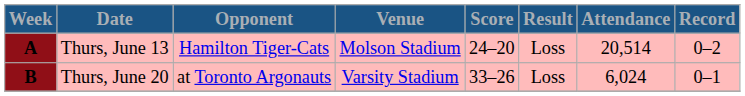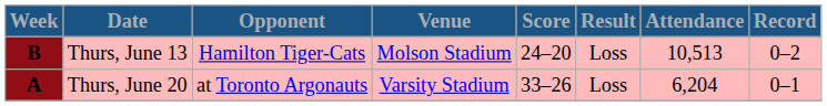Thurs, June 13 | Week: A -> B
Thurs, June 13 | Attendance: 20,514 -> 10,513
Thurs, June 20 | Week: B -> A
Thurs, June 20 | Attendance: 6,024 -> 6,204
